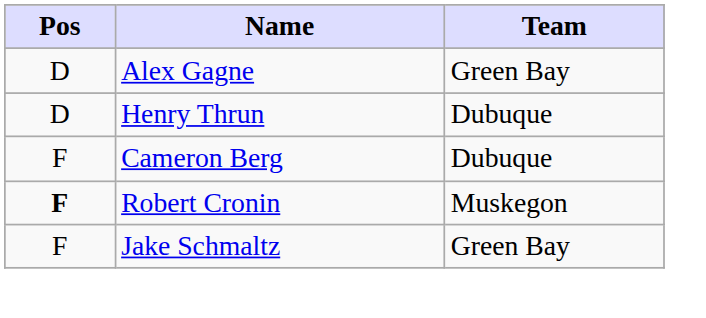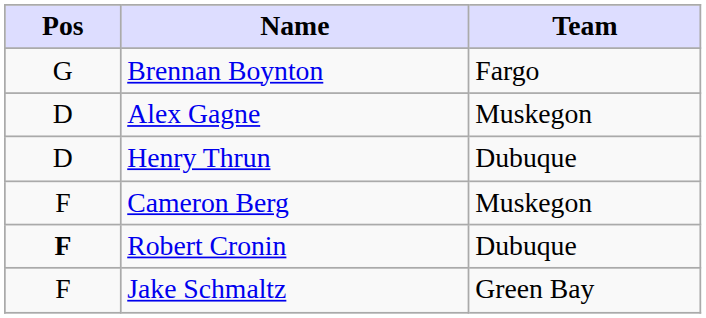+ row: G | Brennan Boynton | Fargo
Alex Gagne | Team: Green Bay -> Muskegon
Cameron Berg | Team: Dubuque -> Muskegon
Robert Cronin | Team: Muskegon -> Dubuque
